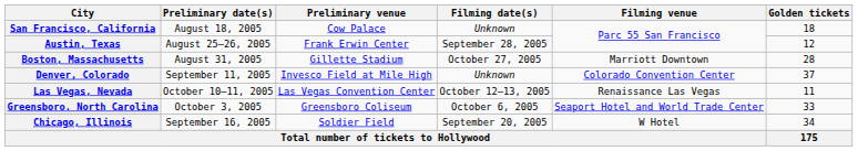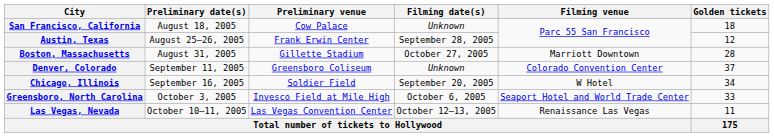Denver, Colorado | Preliminary venue: Invesco Field at Mile High -> Greensboro Coliseum
rows swapped: Chicago, Illinois <-> Las Vegas, Nevada
Greensboro, North Carolina | Preliminary venue: Greensboro Coliseum -> Invesco Field at Mile High
